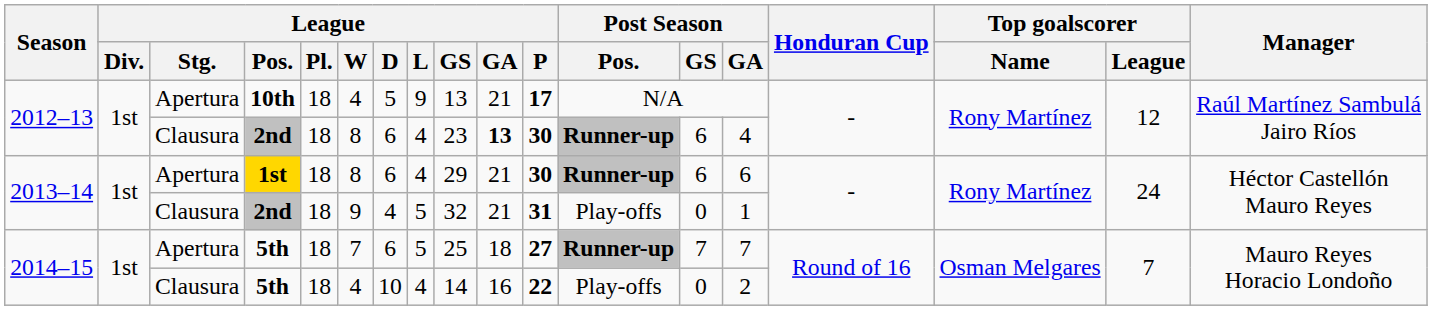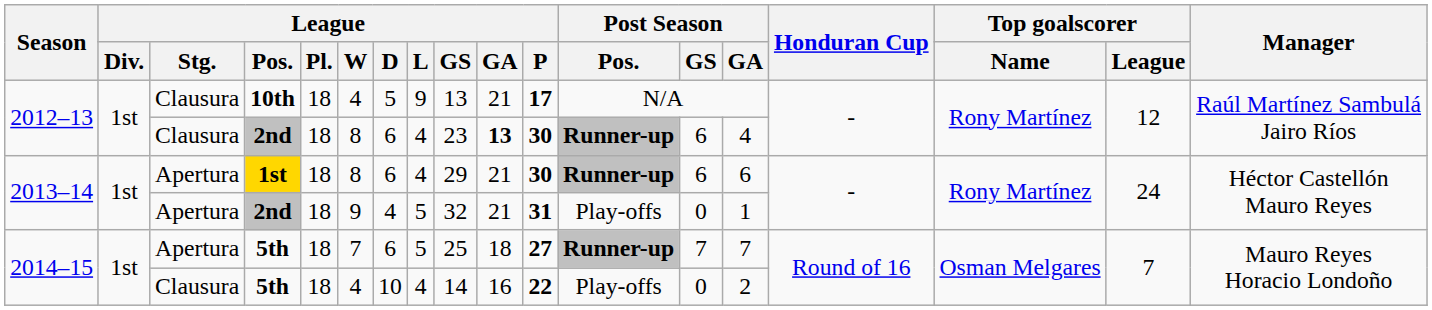10th | League / Stg.: Apertura -> Clausura
2013–14 / 2nd | League / Stg.: Clausura -> Apertura
